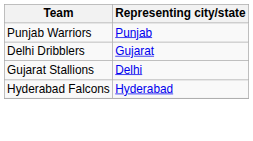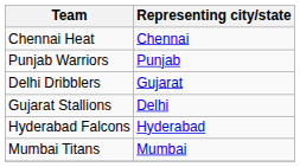+ row: Chennai Heat | Chennai
+ row: Mumbai Titans | Mumbai
